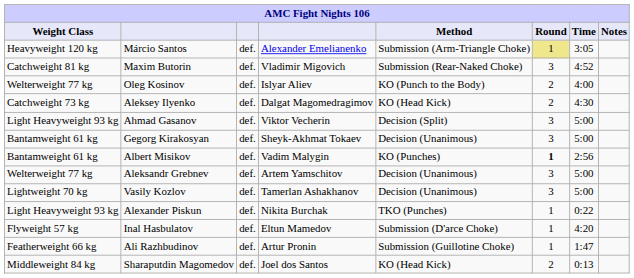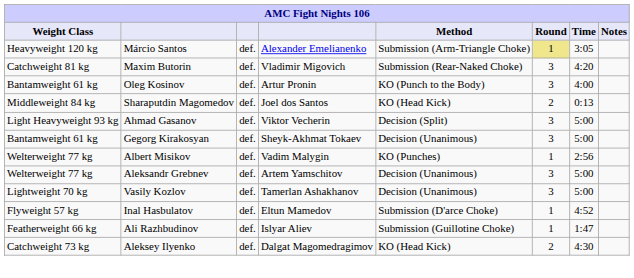Maxim Butorin | Time: 4:52 -> 4:20
Oleg Kosinov | Weight Class: Welterweight 77 kg -> Bantamweight 61 kg
Oleg Kosinov | column 4: Islyar Aliev -> Artur Pronin
Oleg Kosinov | Round: 2 -> 3
rows swapped: Sharaputdin Magomedov <-> Aleksey Ilyenko
Albert Misikov | Weight Class: Bantamweight 61 kg -> Welterweight 77 kg
Albert Misikov | Round: bold -> normal
- row: Light Heavyweight 93 kg | Alexander Piskun | def. | Nikita Burchak | TKO (Punches) | 1 | 0:22
Inal Hasbulatov | Time: 4:20 -> 4:52
Ali Razhbudinov | column 4: Artur Pronin -> Islyar Aliev
